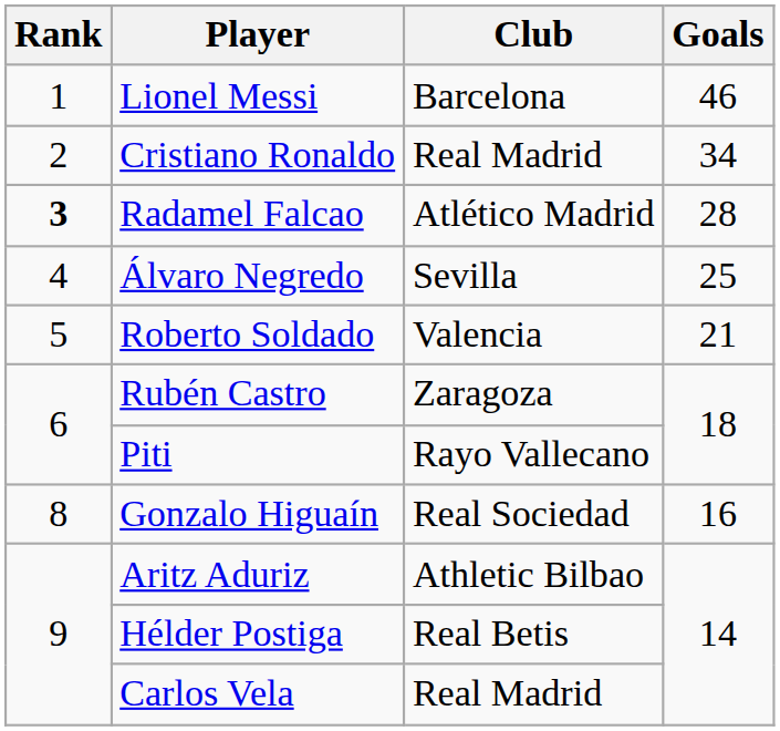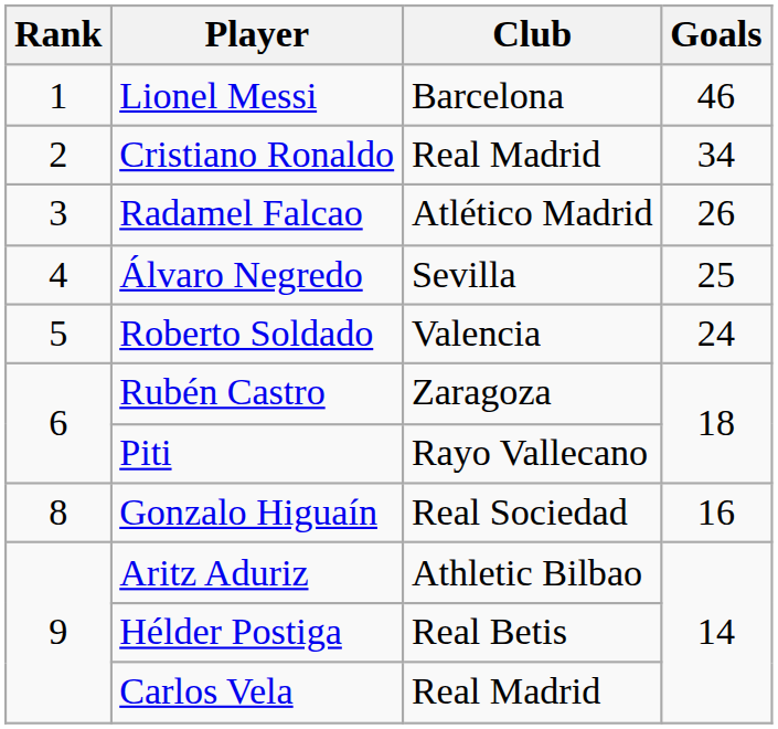Radamel Falcao | Rank: bold -> normal
Radamel Falcao | Goals: 28 -> 26
Roberto Soldado | Goals: 21 -> 24
